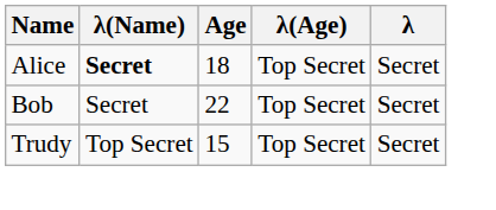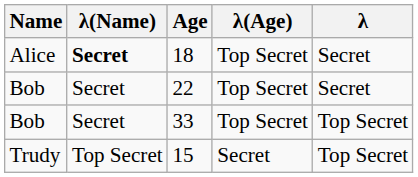+ row: Bob | Secret | 33 | Top Secret | Top Secret
15 | λ(Age): Top Secret -> Secret
15 | λ: Secret -> Top Secret
